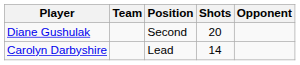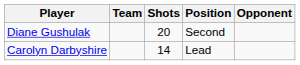columns swapped: Position <-> Shots
